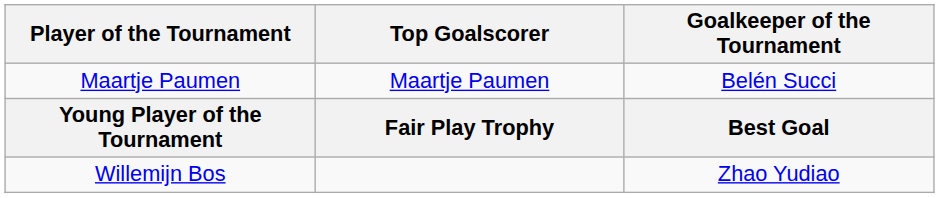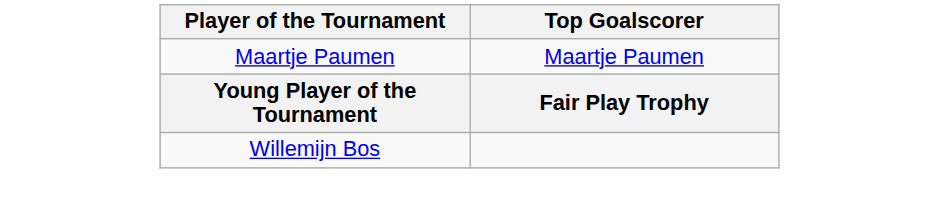- column: Goalkeeper of the Tournament | Belén Succi | Best Goal | Zhao Yudiao
